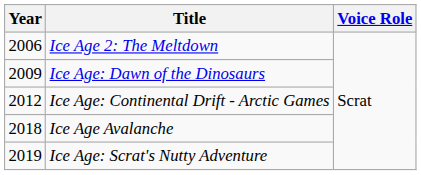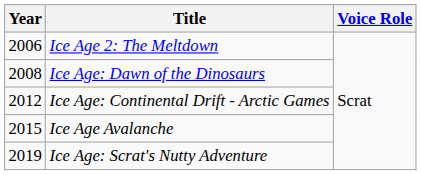Ice Age: Dawn of the Dinosaurs | Year: 2009 -> 2008
Ice Age Avalanche | Year: 2018 -> 2015
